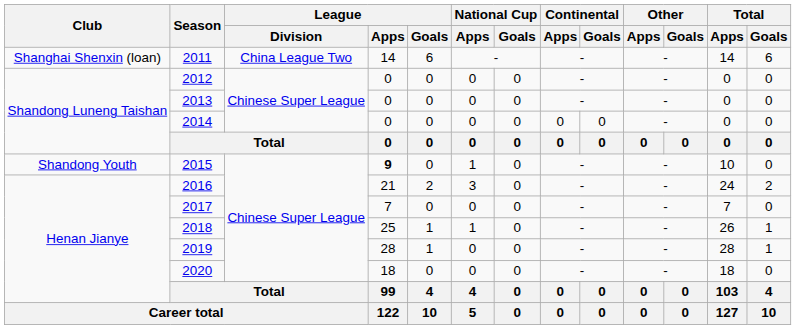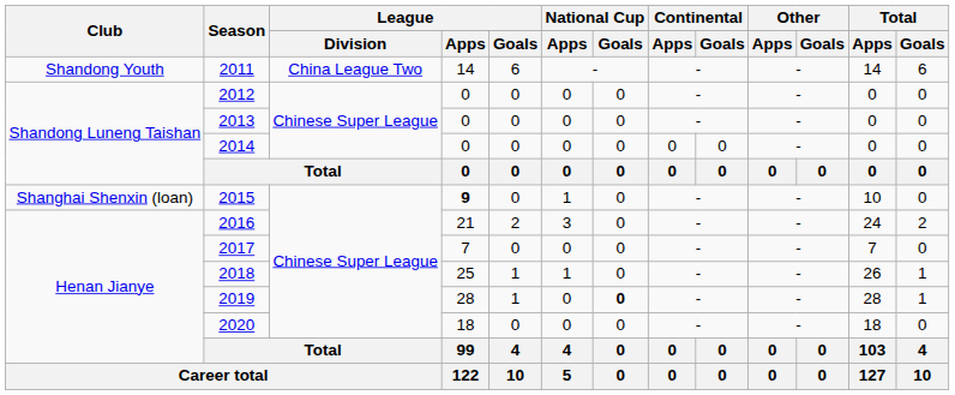2011 | Club: Shanghai Shenxin (loan) -> Shandong Youth
2015 | Club: Shandong Youth -> Shanghai Shenxin (loan)
2019 | National Cup / Goals: normal -> bold
